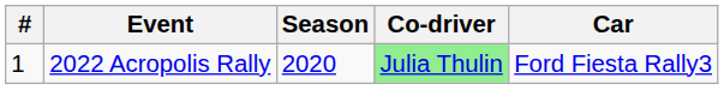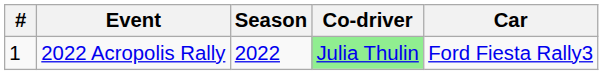2022 Acropolis Rally | Season: 2020 -> 2022
